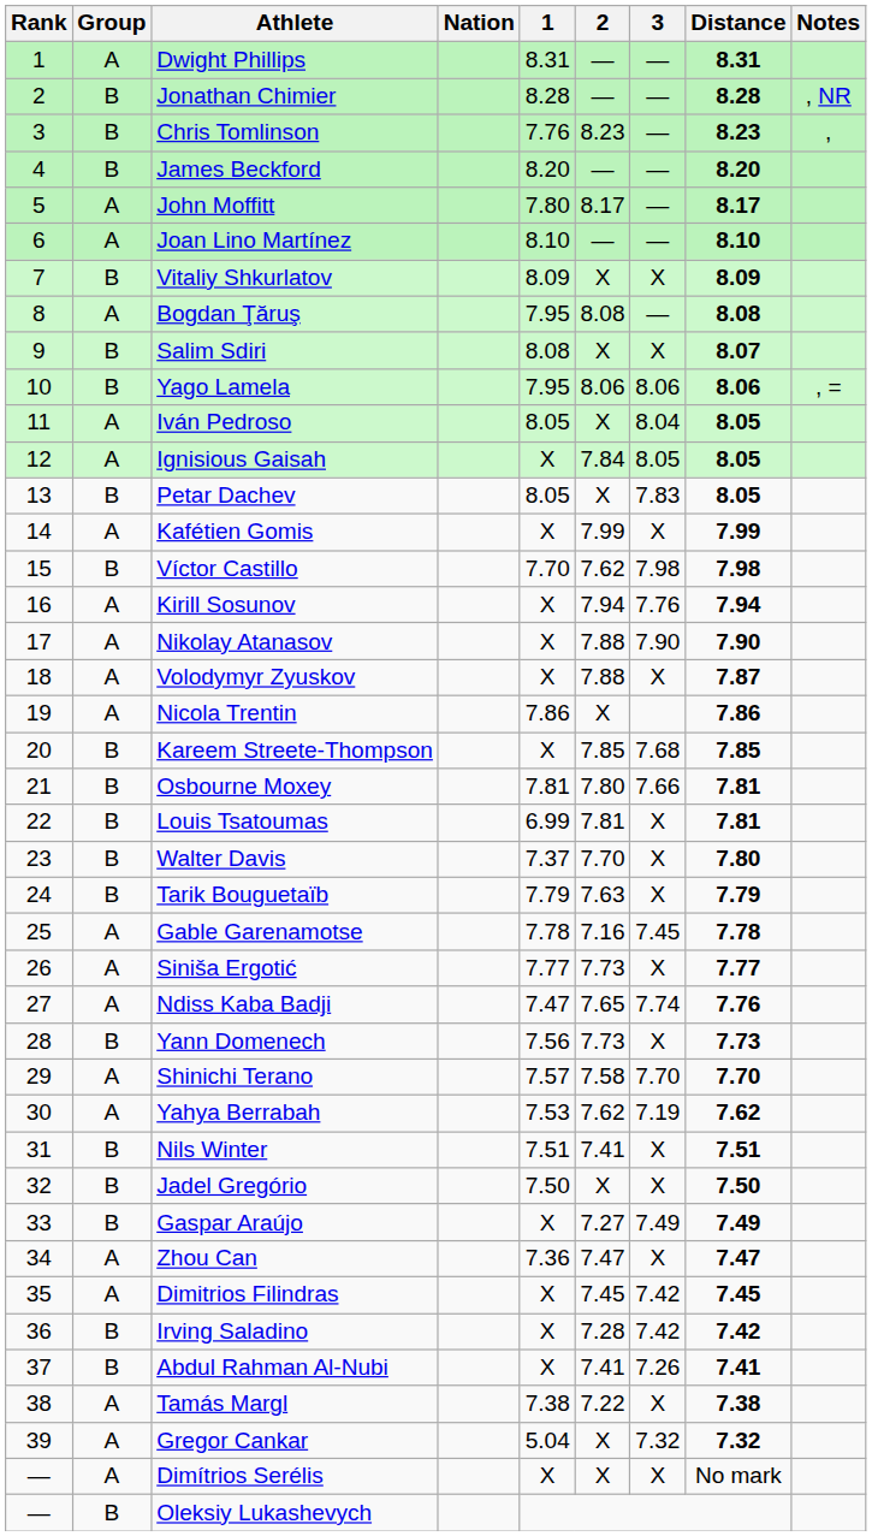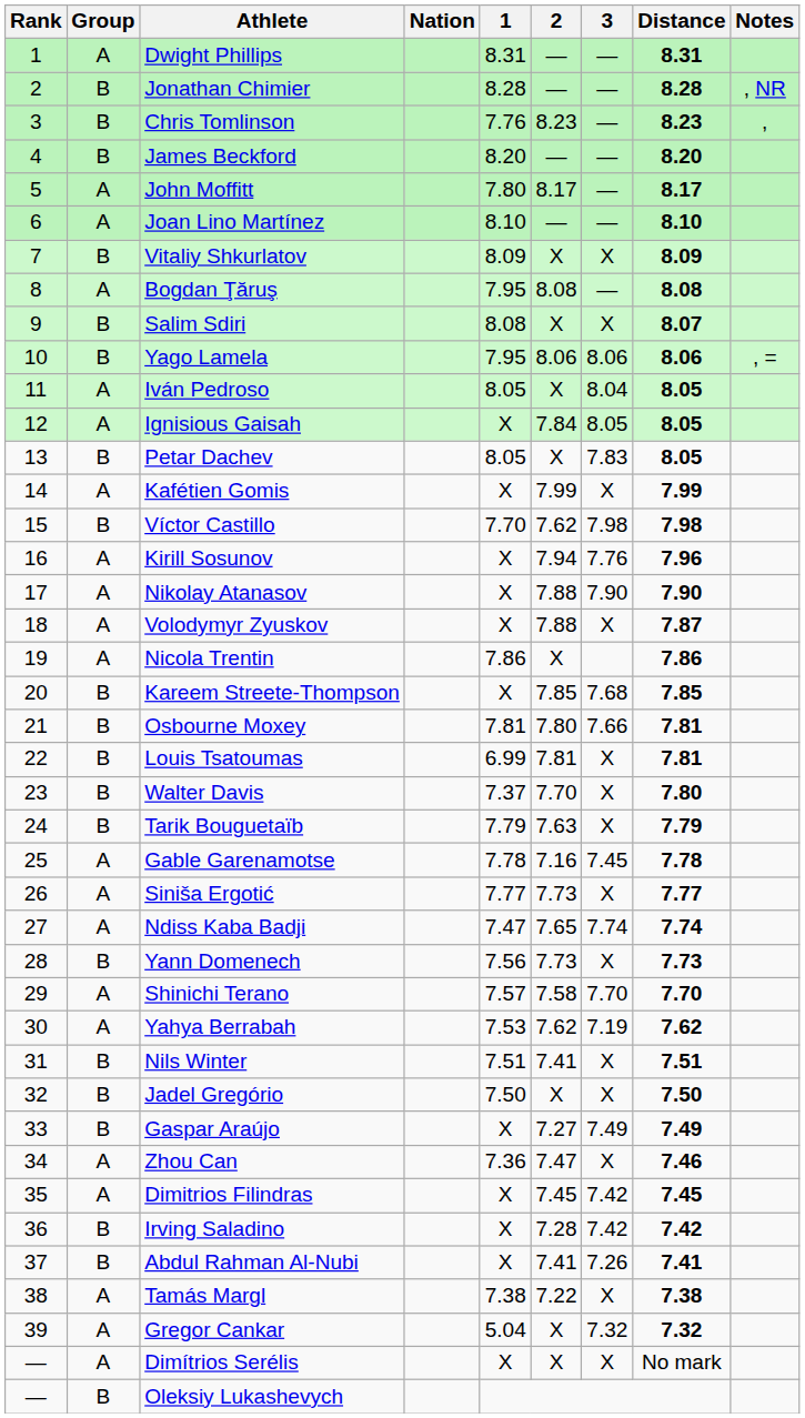Kirill Sosunov | Distance: 7.94 -> 7.96
Ndiss Kaba Badji | Distance: 7.76 -> 7.74
Zhou Can | Distance: 7.47 -> 7.46
